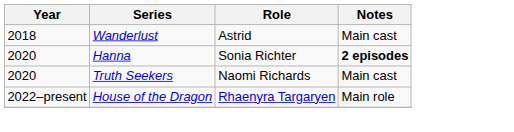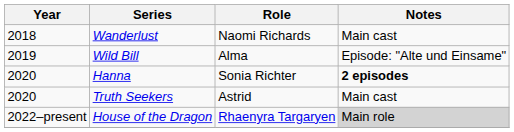Wanderlust | Role: Astrid -> Naomi Richards
+ row: 2019 | Wild Bill | Alma | Episode: "Alte und Einsame"
Truth Seekers | Role: Naomi Richards -> Astrid
House of the Dragon | Notes: no background -> lightgrey background
